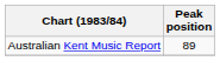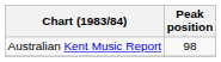Australian Kent Music Report | Peak position: 89 -> 98
